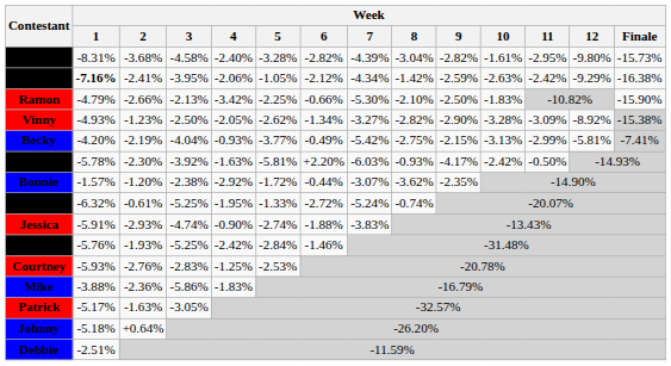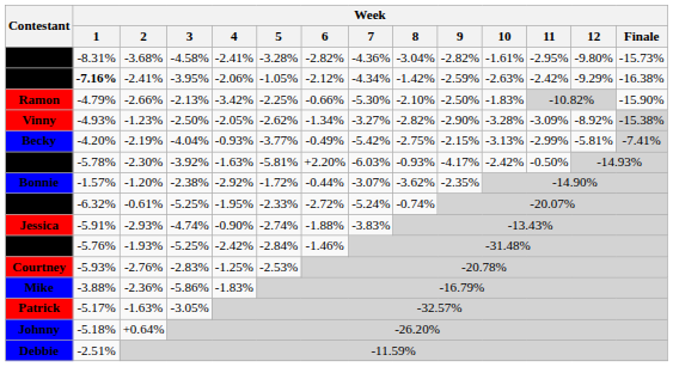John | Week / 4: -2.40% -> -2.41%
John | Week / 7: -4.39% -> -4.36%
Joe | Week / 5: -1.33% -> -2.33%
